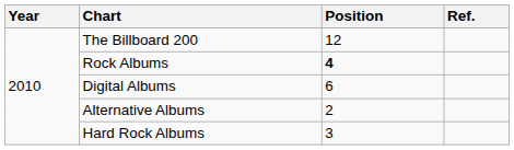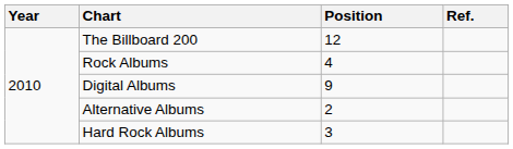Rock Albums | Position: bold -> normal
Digital Albums | Position: 6 -> 9
